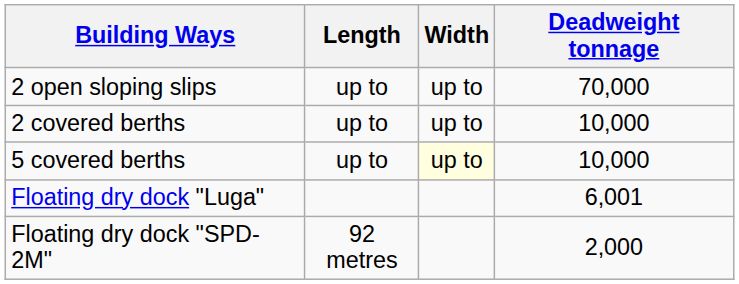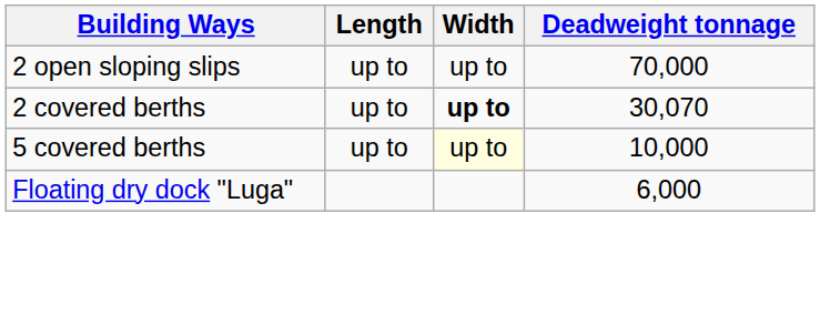2 covered berths | Width: normal -> bold
2 covered berths | Deadweight tonnage: 10,000 -> 30,070
Floating dry dock "Luga" | Deadweight tonnage: 6,001 -> 6,000
- row: Floating dry dock "SPD-2M" | 92 metres | 2,000
